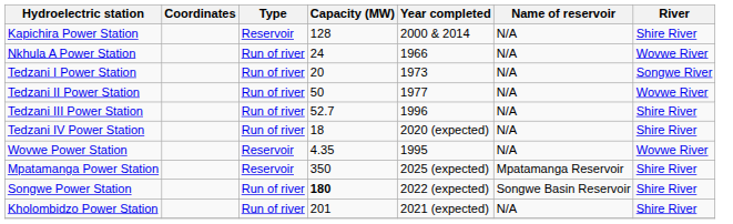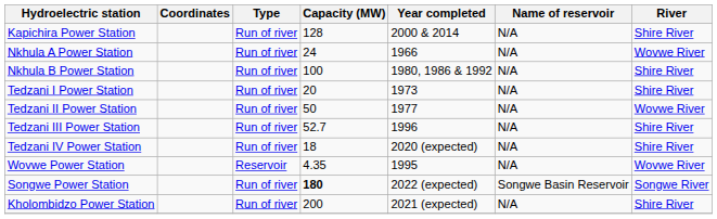Kapichira Power Station | Type: Reservoir -> Run of river
+ row: Nkhula B Power Station | Run of river | 100 | 1980, 1986 & 1992 | N/A | Shire River
Tedzani I Power Station | River: Songwe River -> Shire River
- row: Mpatamanga Power Station | Reservoir | 350 | 2025 (expected) | Mpatamanga Reservoir | Shire River
Songwe Power Station | River: Shire River -> Songwe River
Kholombidzo Power Station | Capacity (MW): 201 -> 200
